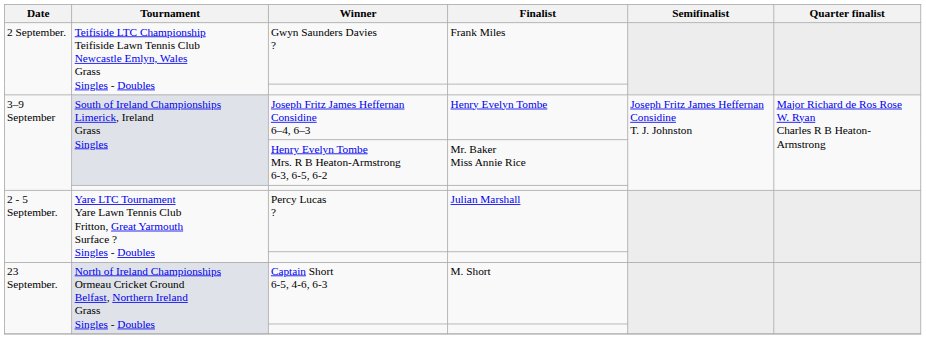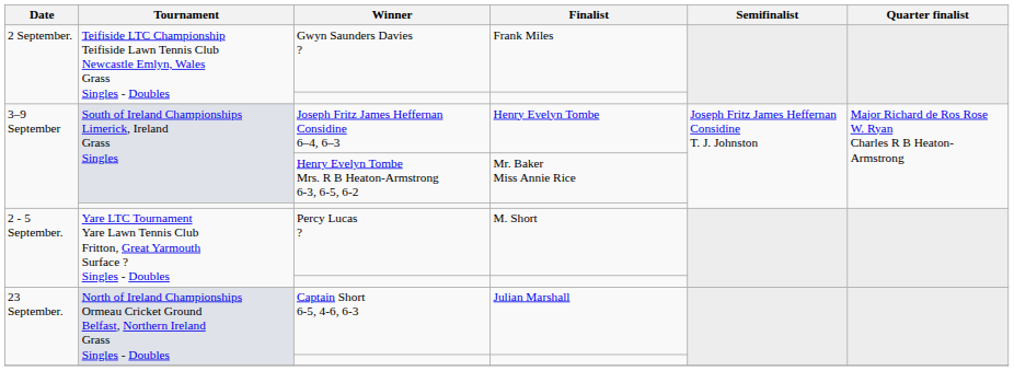Percy Lucas ? | Finalist: Julian Marshall -> M. Short
Captain Short 6-5, 4-6, 6-3 | Finalist: M. Short -> Julian Marshall
